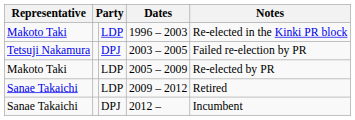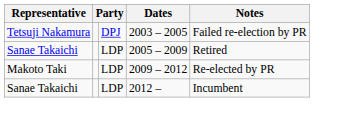- row: Makoto Taki | LDP | 1996 – 2003 | Re-elected in the Kinki PR block
2005 – 2009 | Representative: Makoto Taki -> Sanae Takaichi
2005 – 2009 | Notes: Re-elected by PR -> Retired
2009 – 2012 | Representative: Sanae Takaichi -> Makoto Taki
2009 – 2012 | Notes: Retired -> Re-elected by PR
2012 – | column 3: DPJ -> LDP
